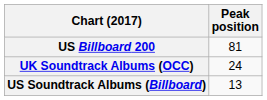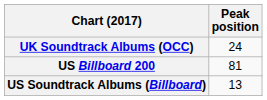rows swapped: UK Soundtrack Albums (OCC) <-> US Billboard 200
